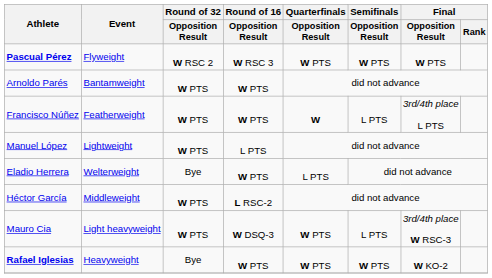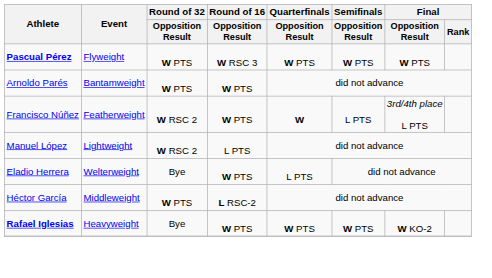Pascual Pérez | Round of 32 / Opposition Result: W RSC 2 -> W PTS
Francisco Núñez | Round of 32 / Opposition Result: W PTS -> W RSC 2
Manuel López | Round of 32 / Opposition Result: W PTS -> W RSC 2
- row: Mauro Cia | Light heavyweight | W PTS | W DSQ-3 | W PTS | L PTS | 3rd/4th place W RSC-3
